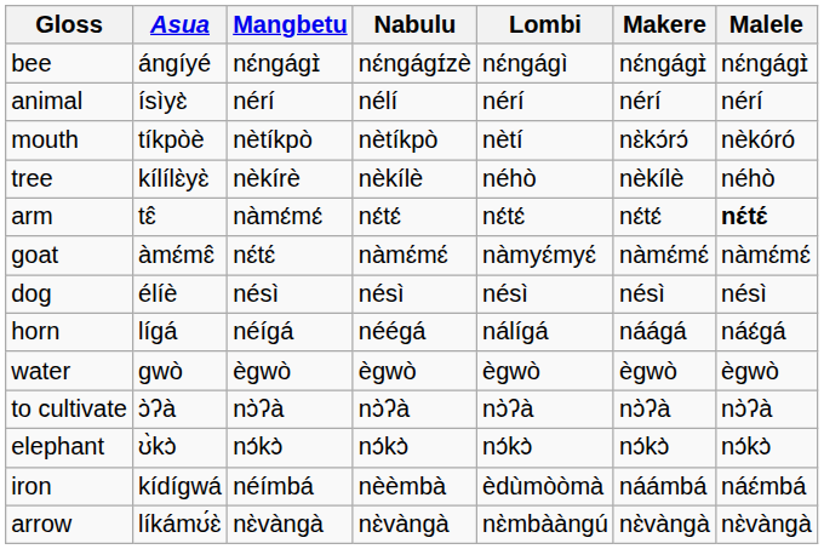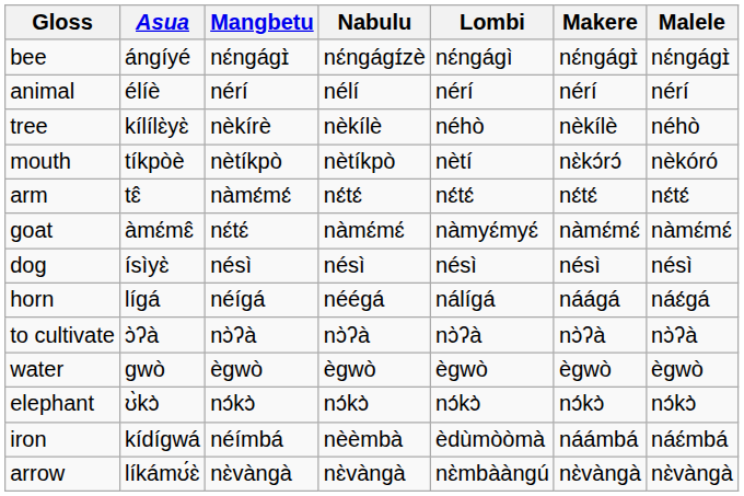animal | Asua: ísìyɛ̀ -> élíè
rows swapped: tree <-> mouth
arm | Malele: bold -> normal
dog | Asua: élíè -> ísìyɛ̀
rows swapped: to cultivate <-> water
